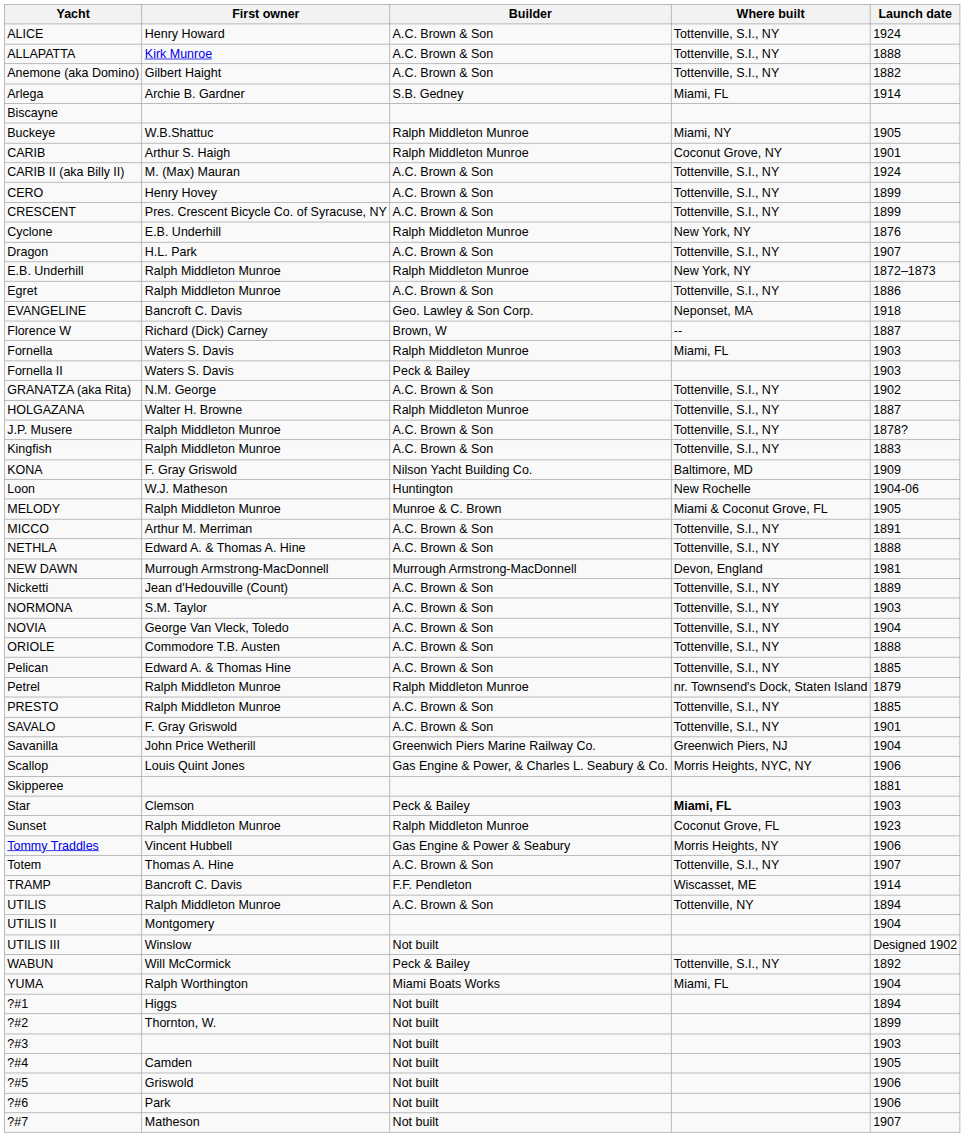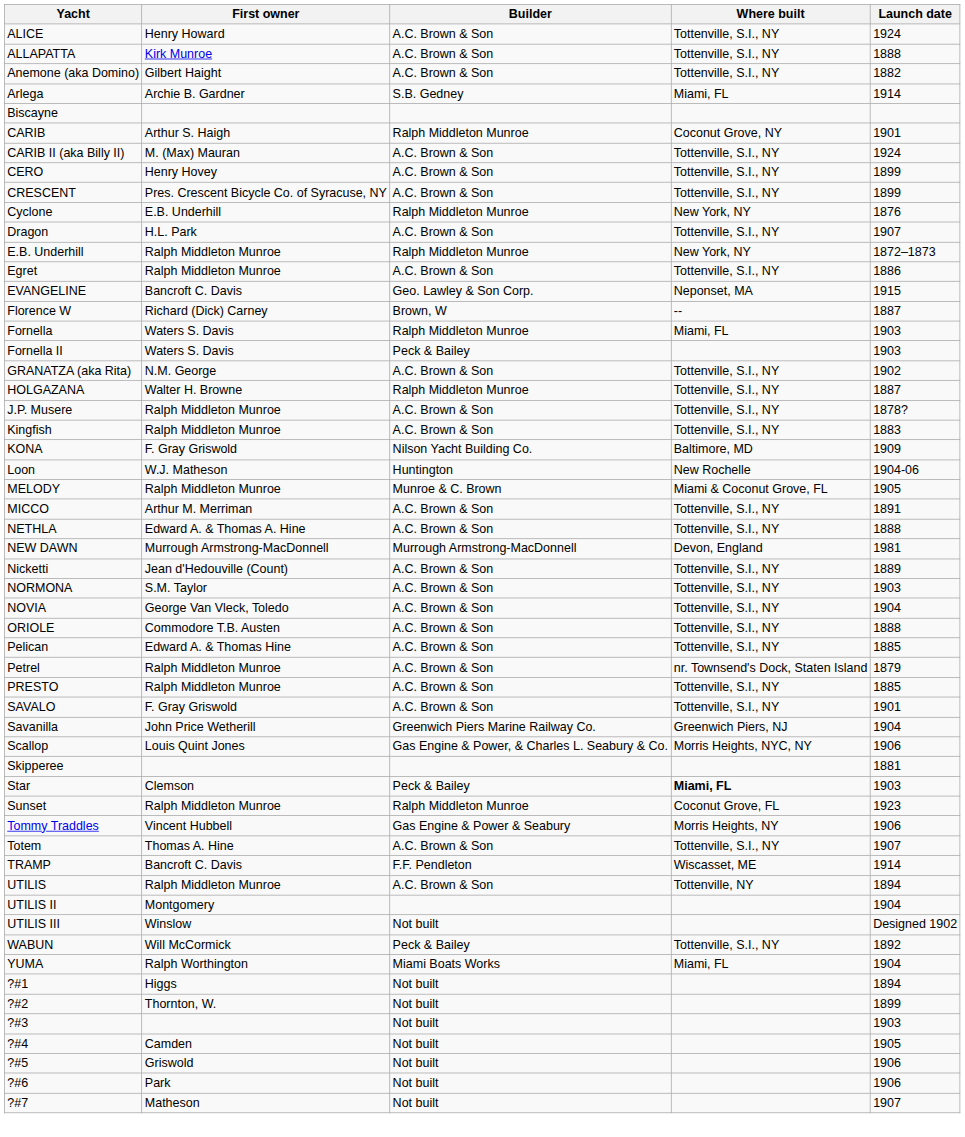- row: Buckeye | W.B.Shattuc | Ralph Middleton Munroe | Miami, NY | 1905
EVANGELINE | Launch date: 1918 -> 1915
Petrel | Builder: Ralph Middleton Munroe -> A.C. Brown & Son
